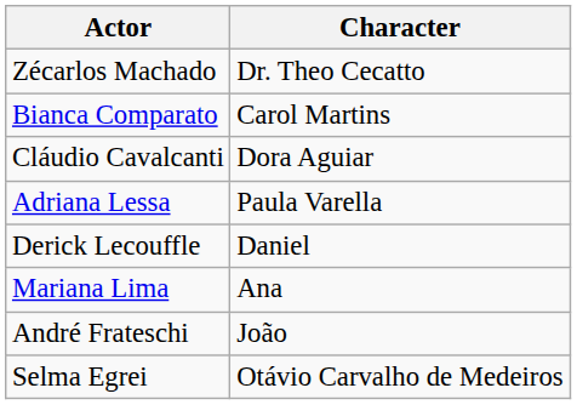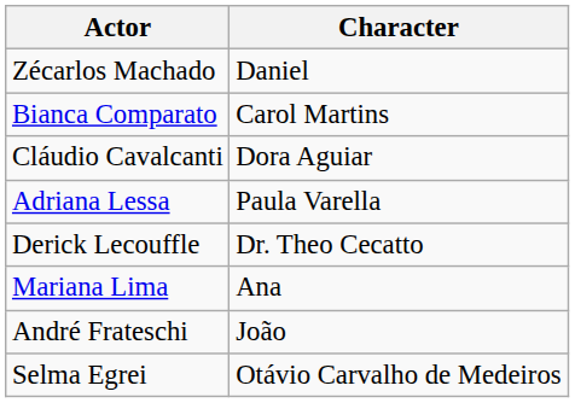Zécarlos Machado | Character: Dr. Theo Cecatto -> Daniel
Derick Lecouffle | Character: Daniel -> Dr. Theo Cecatto
